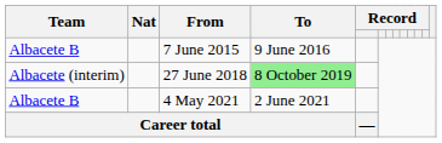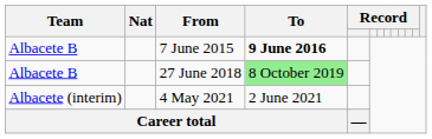7 June 2015 | To: normal -> bold
27 June 2018 | Team: Albacete (interim) -> Albacete B
4 May 2021 | Team: Albacete B -> Albacete (interim)
